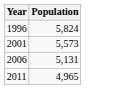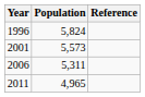+ column: Reference
2006 | Population: 5,131 -> 5,311
